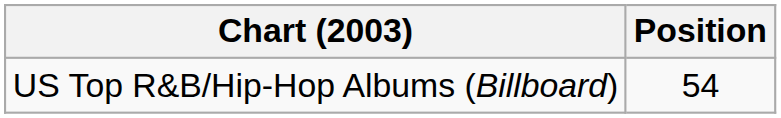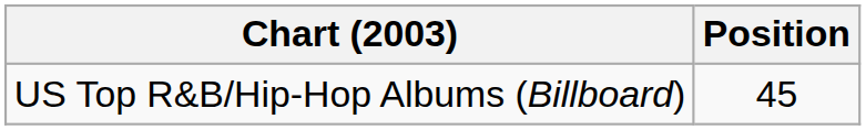US Top R&B/Hip-Hop Albums (Billboard) | Position: 54 -> 45
